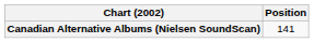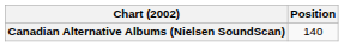Canadian Alternative Albums (Nielsen SoundScan) | Position: 141 -> 140
